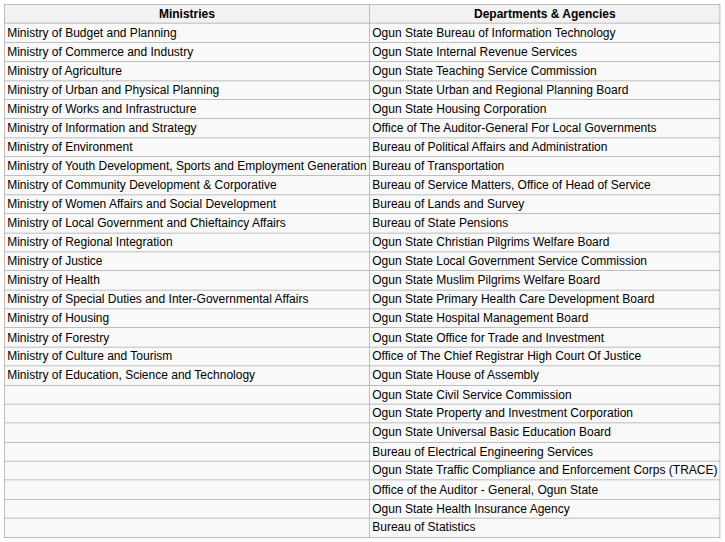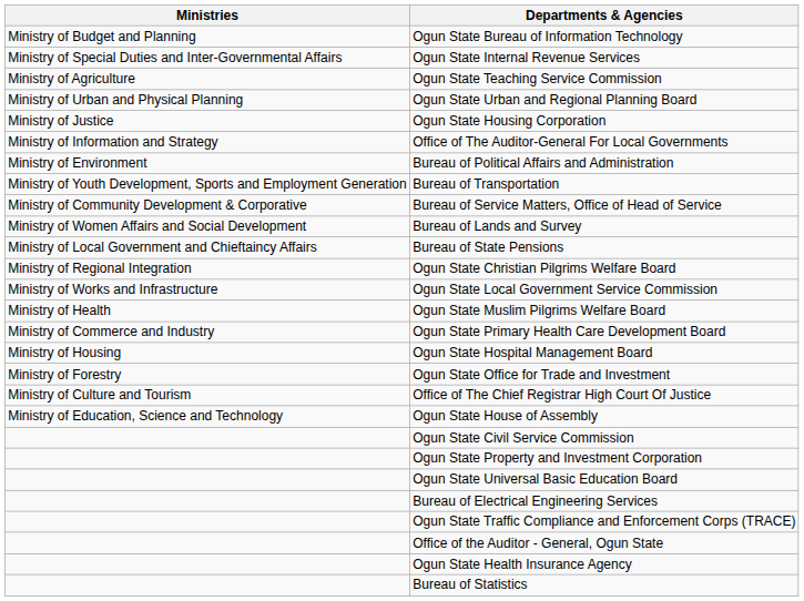Ogun State Internal Revenue Services | Ministries: Ministry of Commerce and Industry -> Ministry of Special Duties and Inter-Governmental Affairs
Ogun State Housing Corporation | Ministries: Ministry of Works and Infrastructure -> Ministry of Justice
Ogun State Local Government Service Commission | Ministries: Ministry of Justice -> Ministry of Works and Infrastructure
Ogun State Primary Health Care Development Board | Ministries: Ministry of Special Duties and Inter-Governmental Affairs -> Ministry of Commerce and Industry
